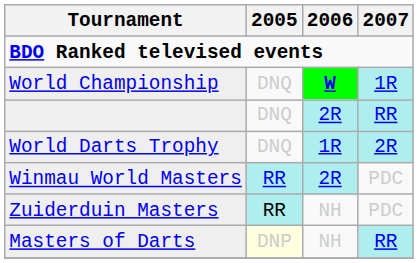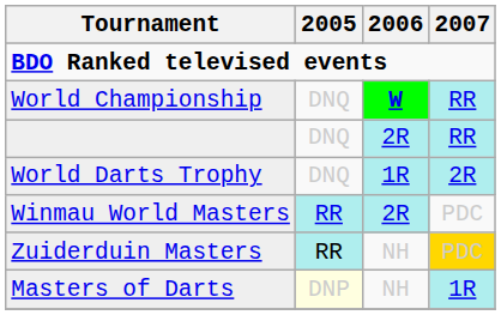World Championship | 2007: 1R -> RR
Zuiderduin Masters | 2007: no background -> gold background
Masters of Darts | 2007: RR -> 1R
